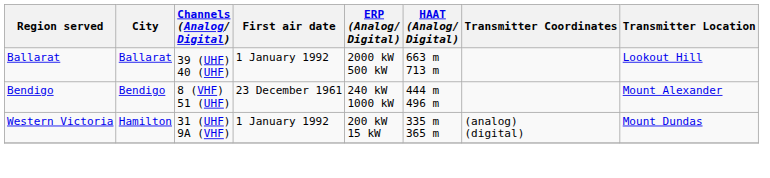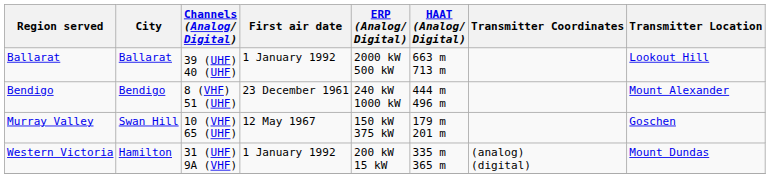+ row: Murray Valley | Swan Hill | 10 (VHF) 65 (UHF) | 12 May 1967 | 150 kW 375 kW | 179 m 201 m | Goschen
